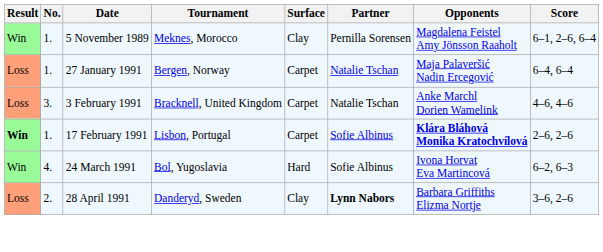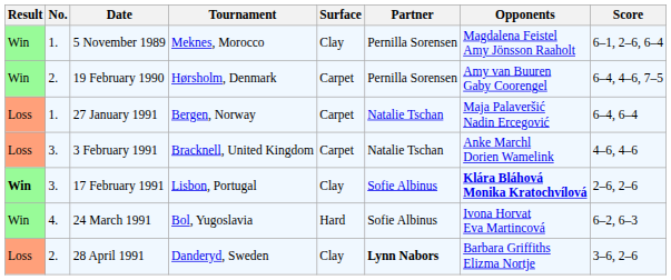+ row: Win | 2. | 19 February 1990 | Hørsholm, Denmark | Carpet | Pernilla Sorensen | Amy van Buuren Gaby Coorengel | 6–4, 4–6, 7–5
17 February 1991 | No.: 1. -> 3.
17 February 1991 | Surface: Carpet -> Clay
